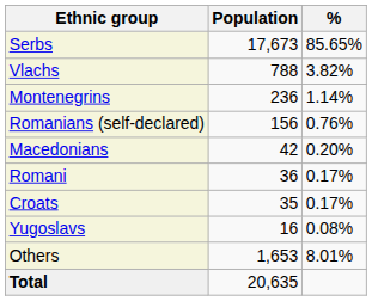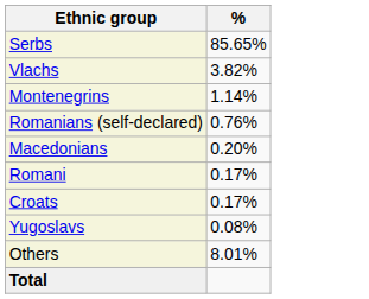- column: Population | 17,673 | 788 | 236 | 156 | 42 | 36 | 35 | 16 | 1,653 | 20,635
